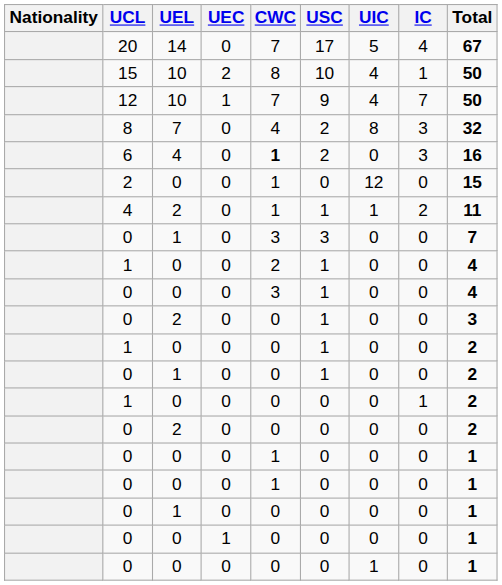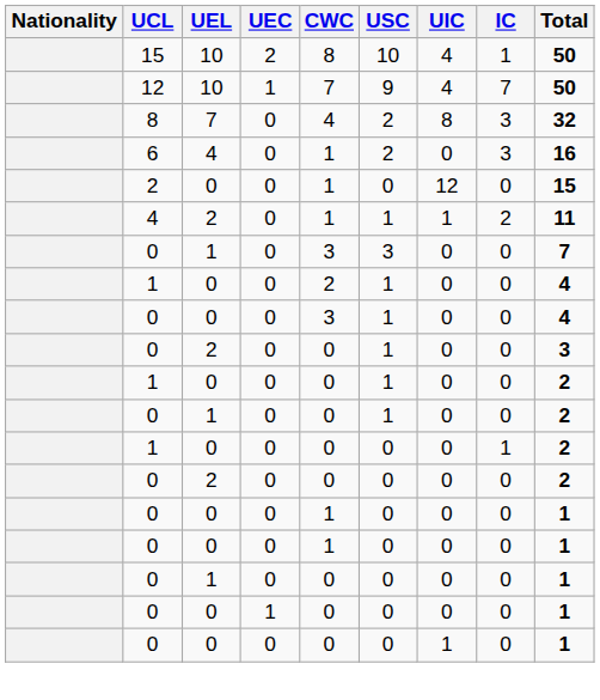- row: 20 | 14 | 0 | 7 | 17 | 5 | 4 | 67
6 | CWC: bold -> normal
